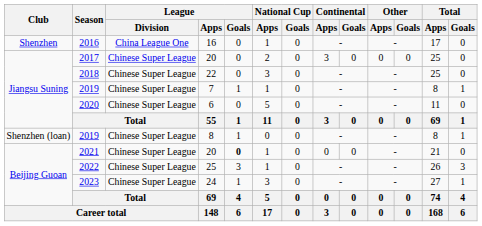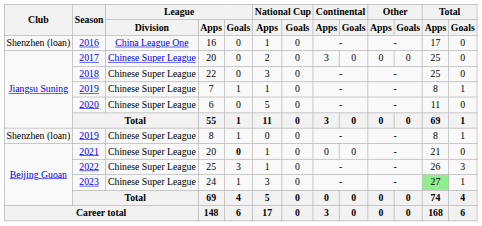2016 | Club: Shenzhen -> Shenzhen (loan)
2023 | Total / Apps: no background -> lightgreen background
